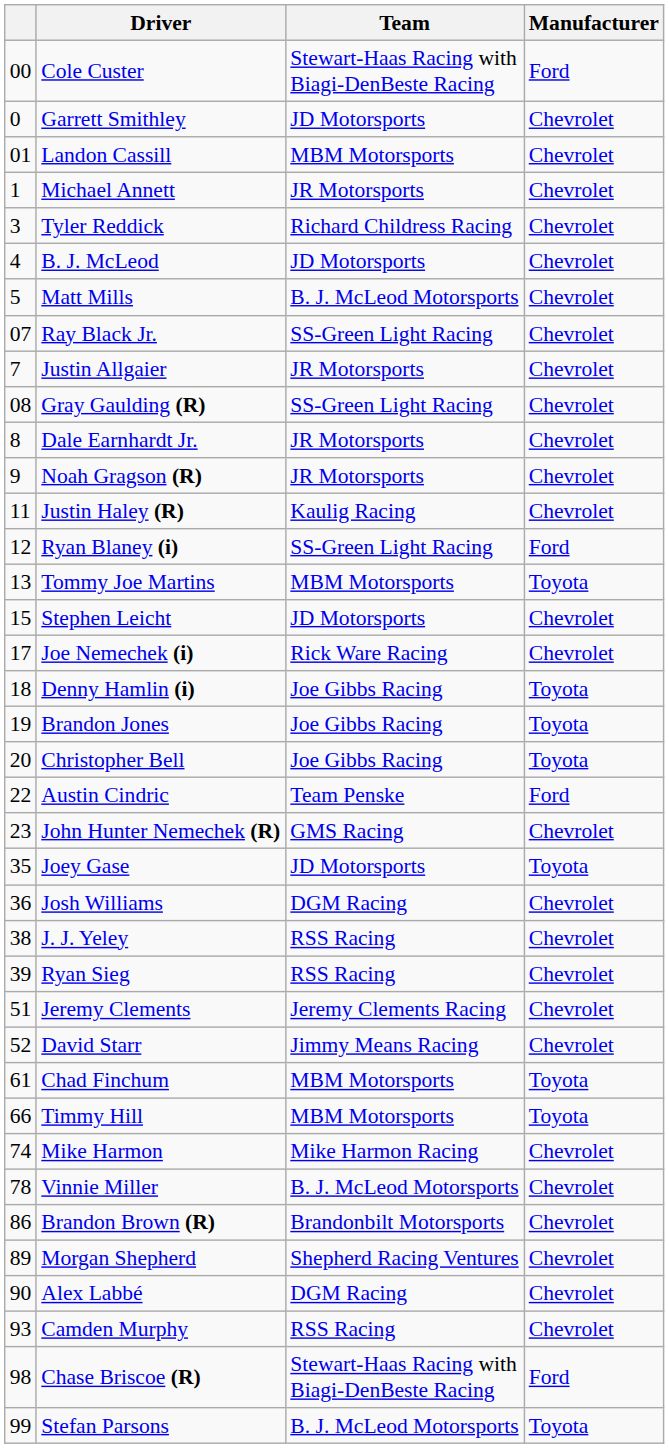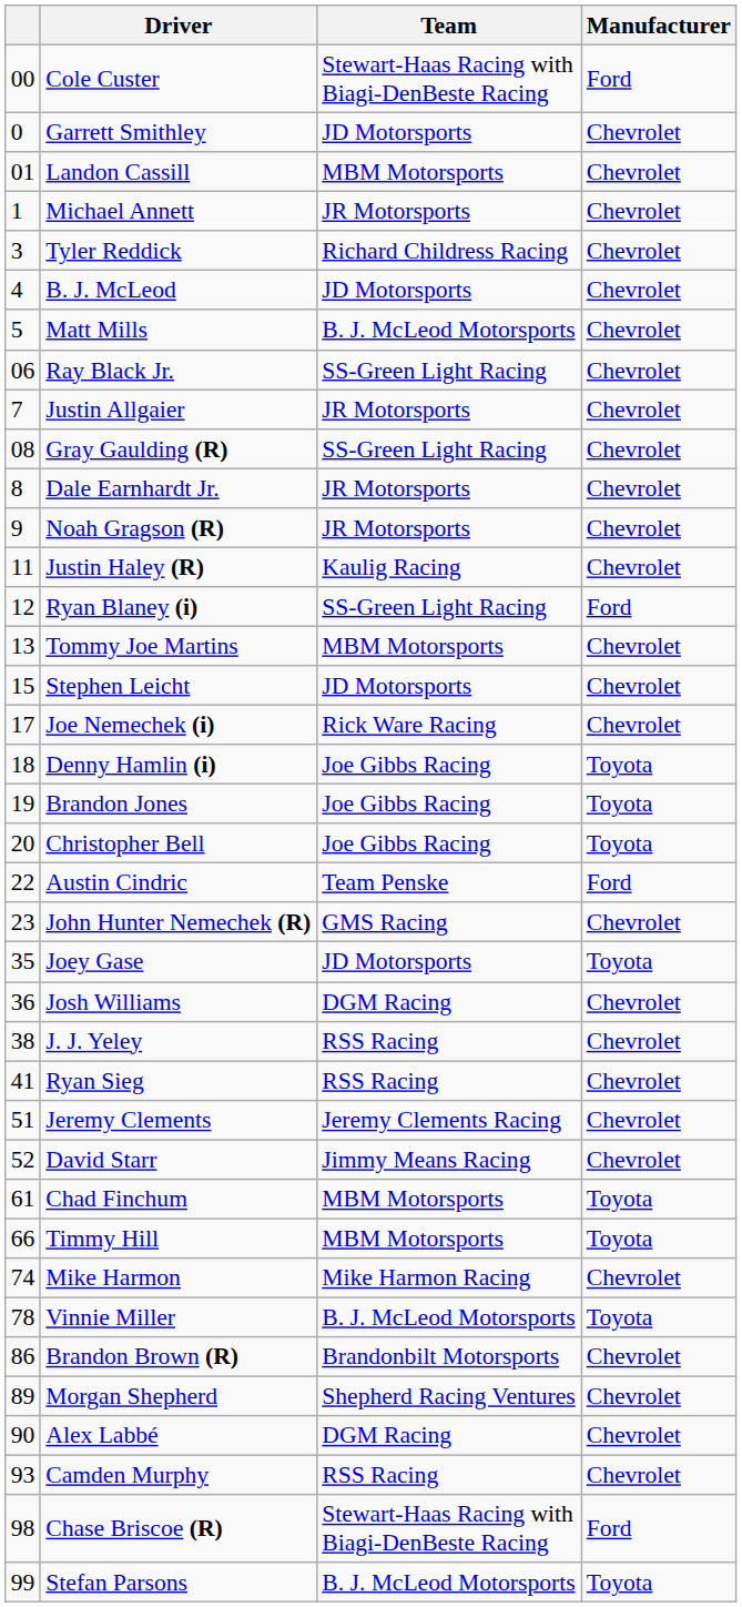Ray Black Jr. | column 1: 07 -> 06
Tommy Joe Martins | Manufacturer: Toyota -> Chevrolet
Ryan Sieg | column 1: 39 -> 41
Vinnie Miller | Manufacturer: Chevrolet -> Toyota
